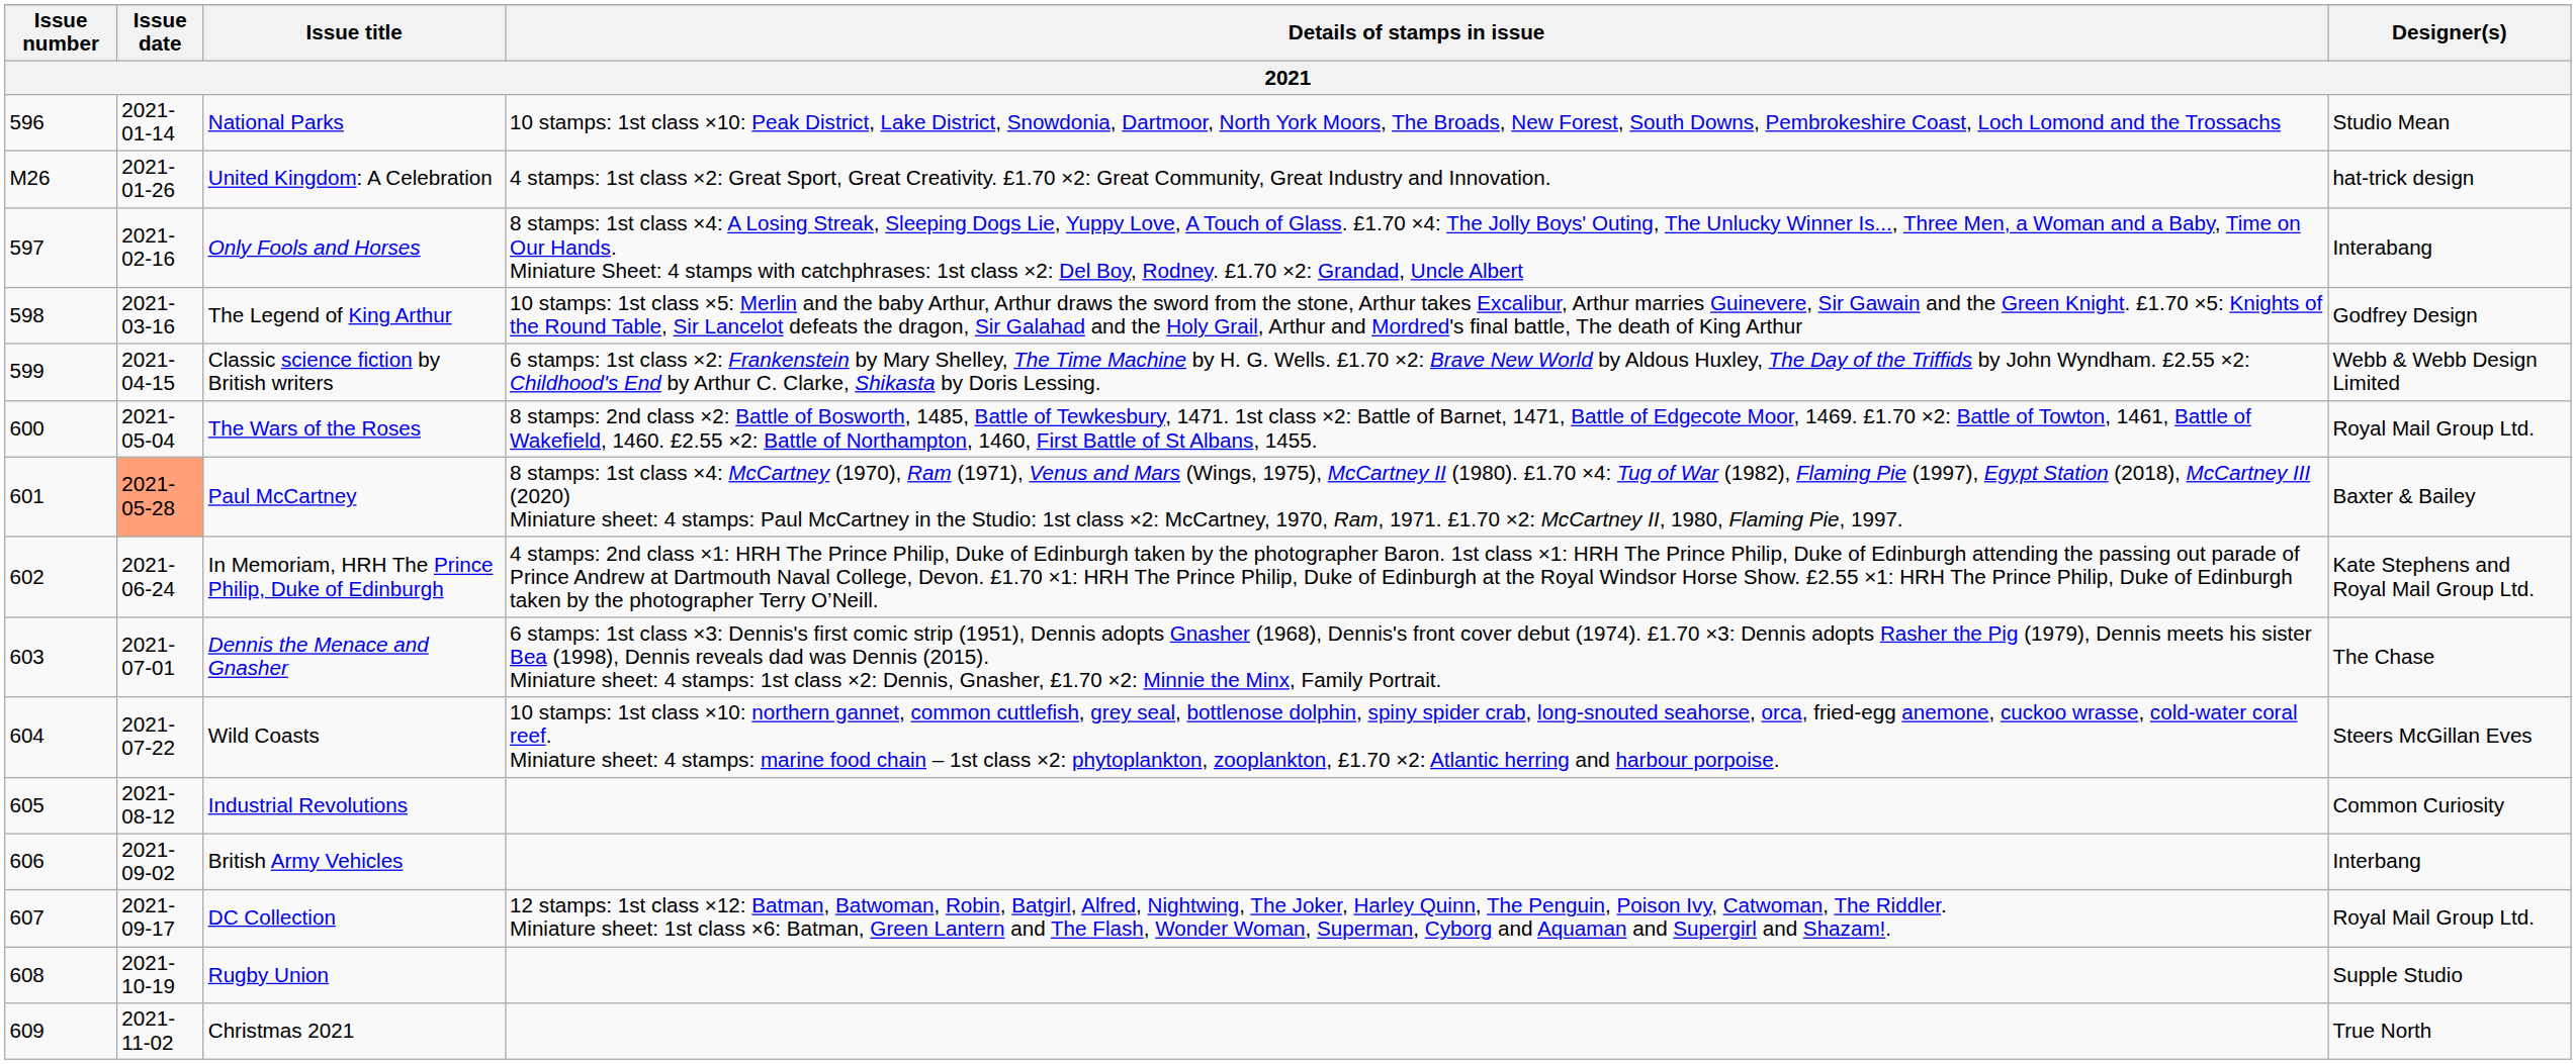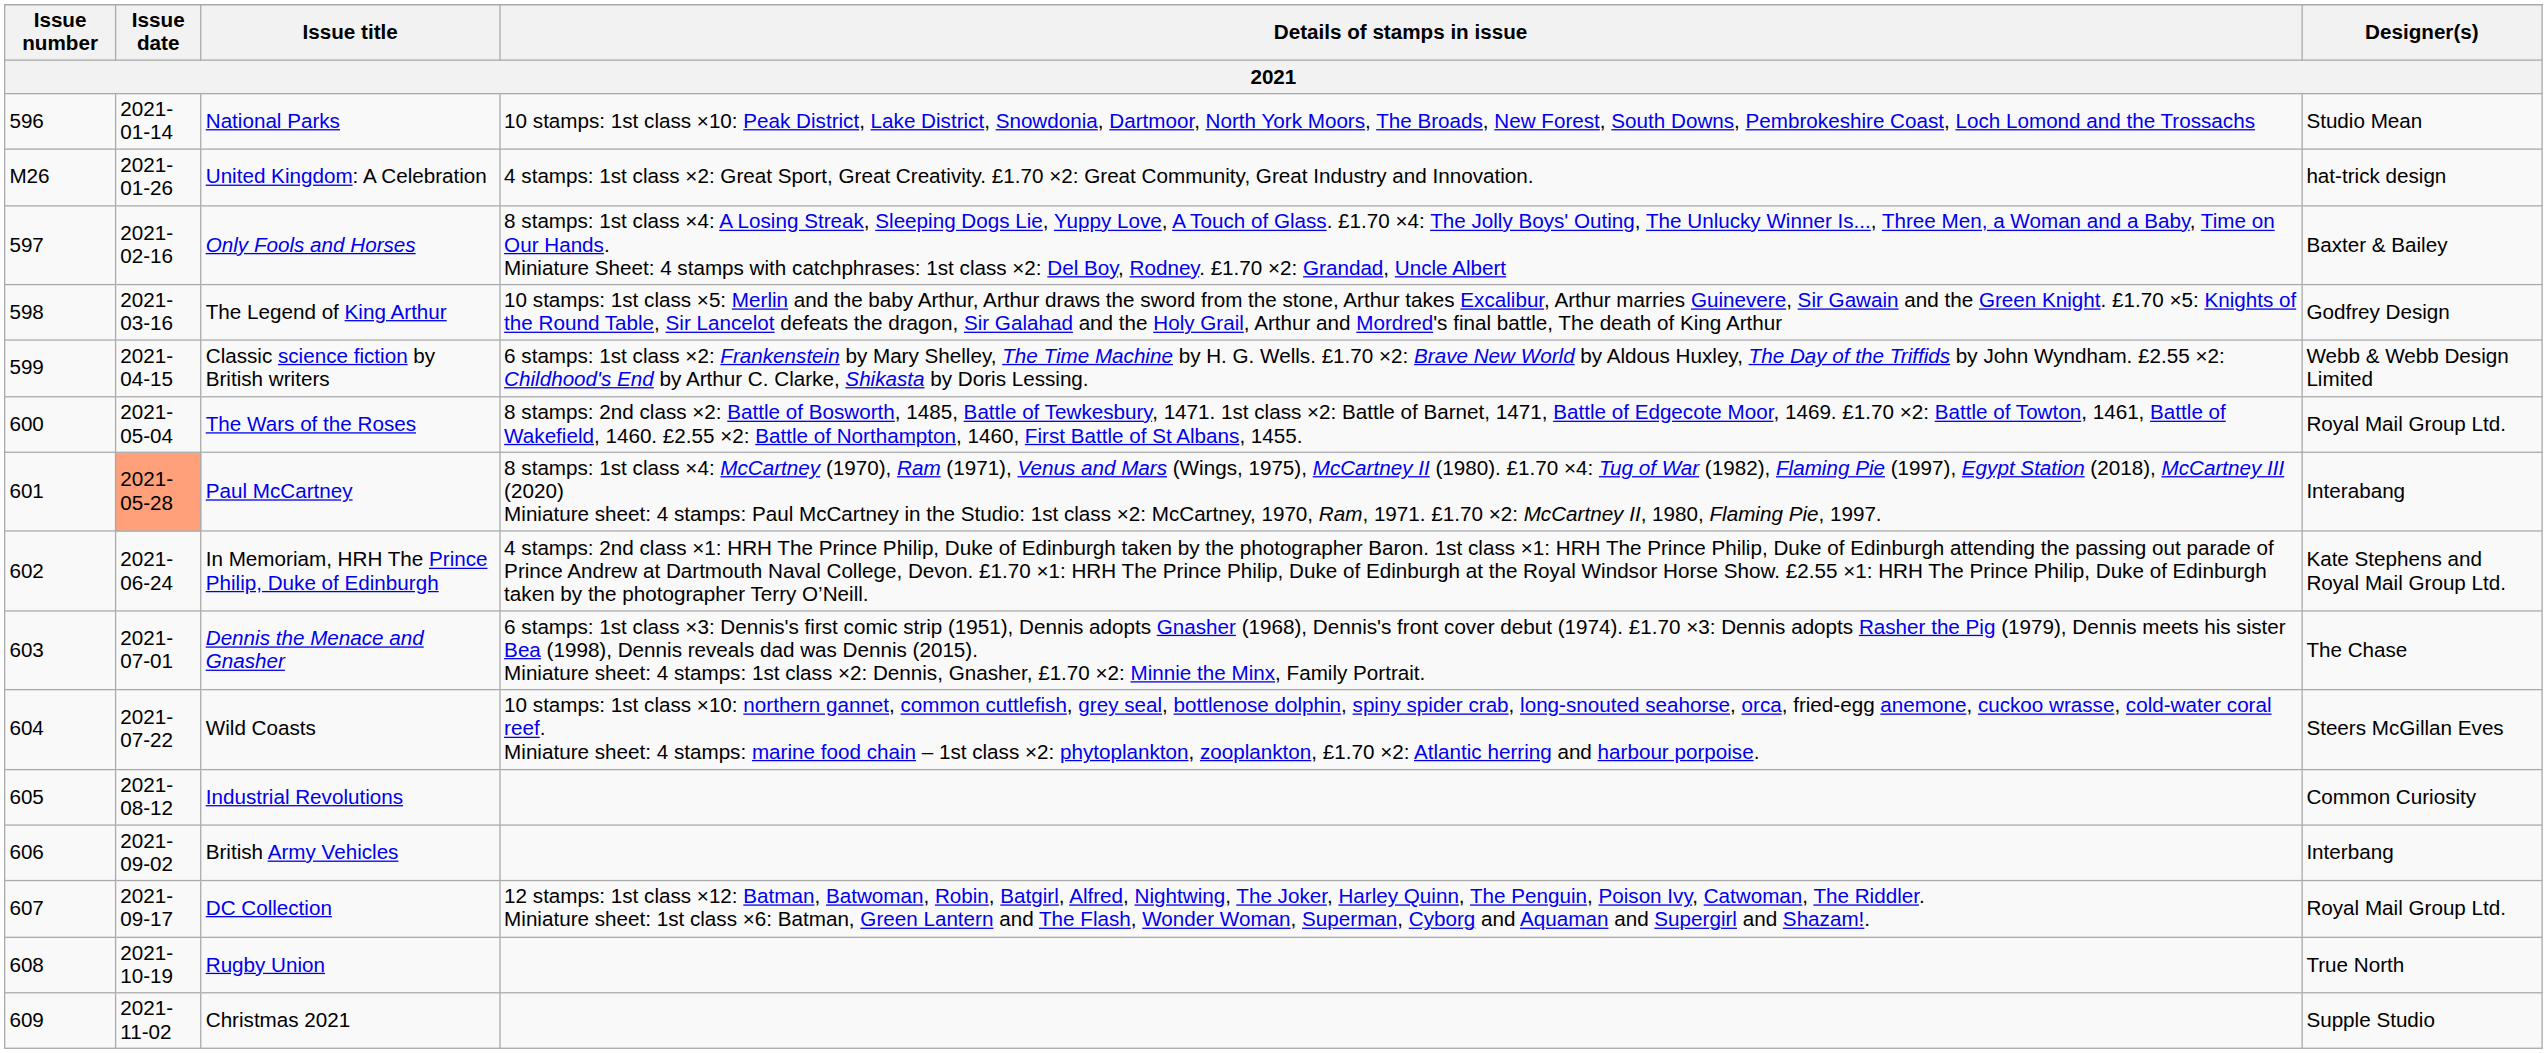Only Fools and Horses | Designer(s): Interabang -> Baxter & Bailey
Paul McCartney | Designer(s): Baxter & Bailey -> Interabang
Rugby Union | Designer(s): Supple Studio -> True North
Christmas 2021 | Designer(s): True North -> Supple Studio
